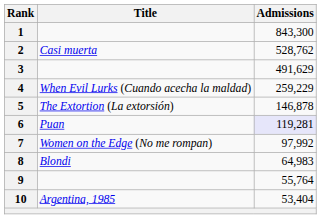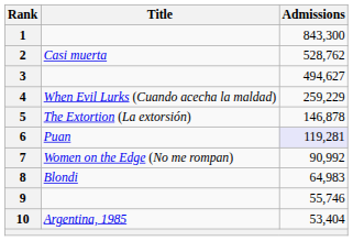3 | Admissions: 491,629 -> 494,627
7 | Admissions: 97,992 -> 90,992
9 | Admissions: 55,764 -> 55,746
